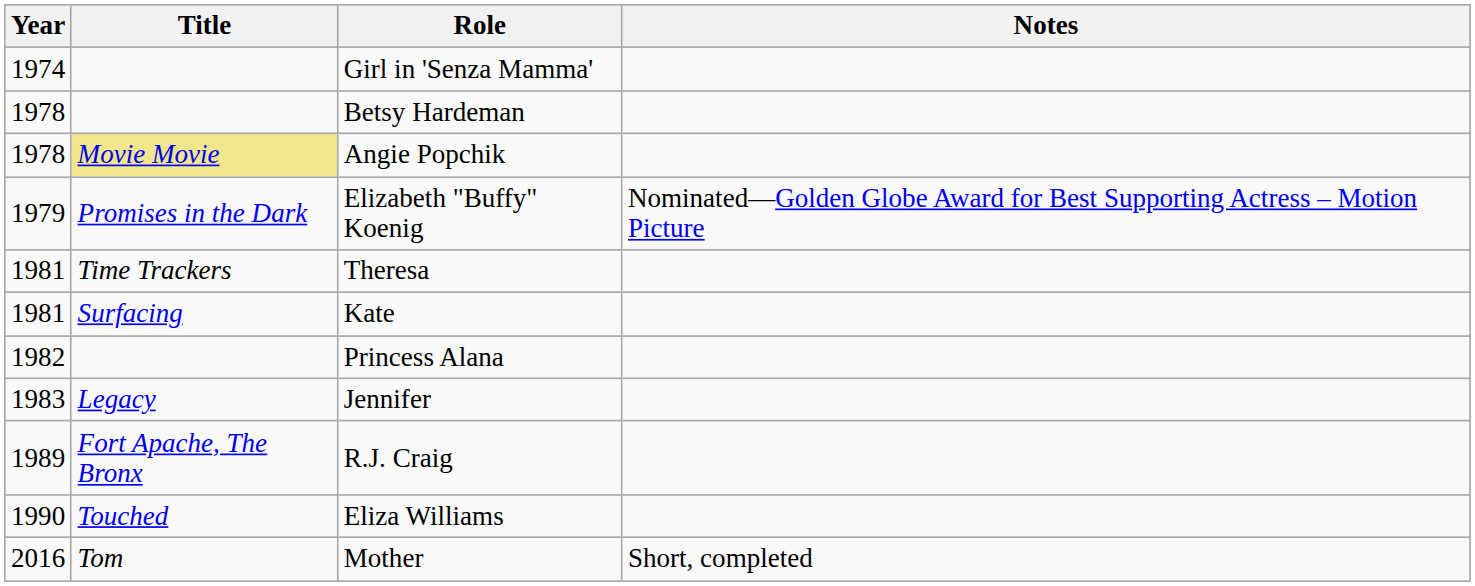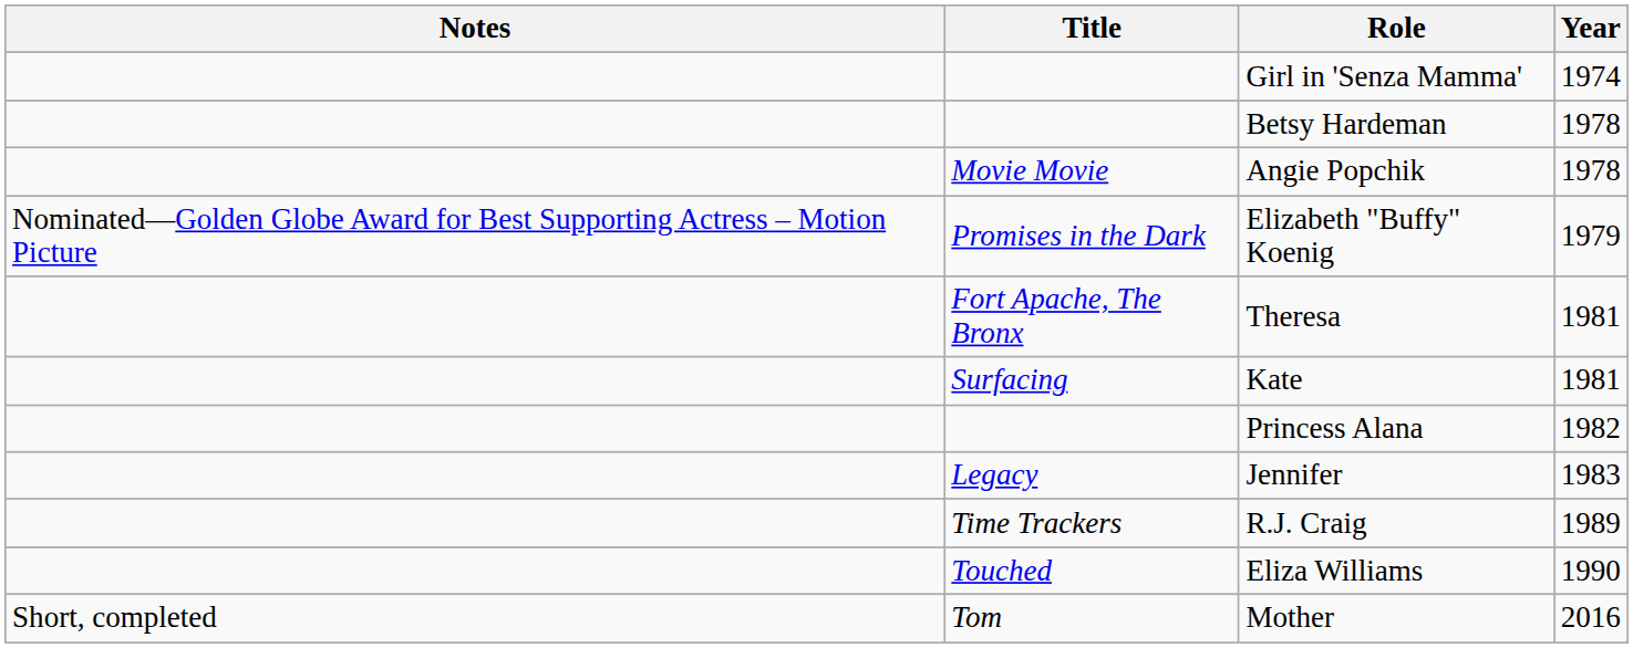columns swapped: Year <-> Notes
Angie Popchik | Title: khaki background -> no background
Theresa | Title: Time Trackers -> Fort Apache, The Bronx
R.J. Craig | Title: Fort Apache, The Bronx -> Time Trackers
